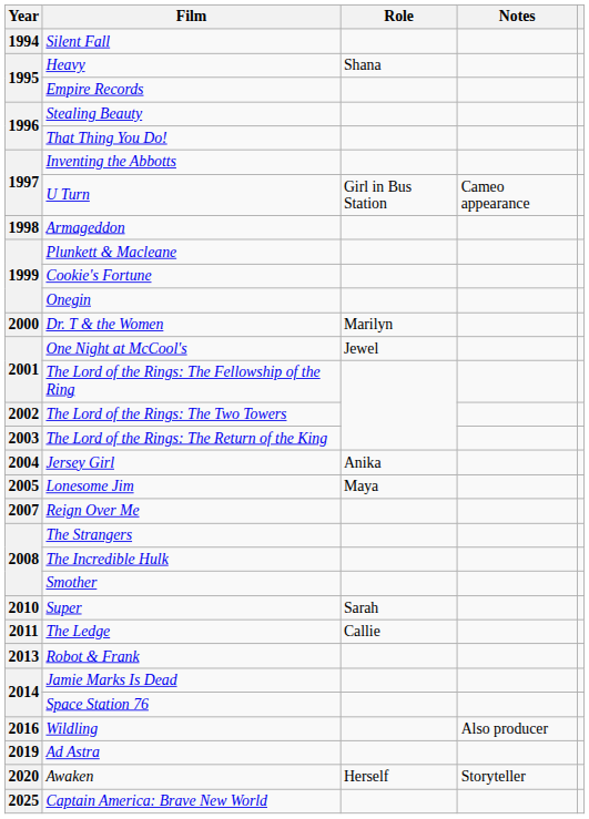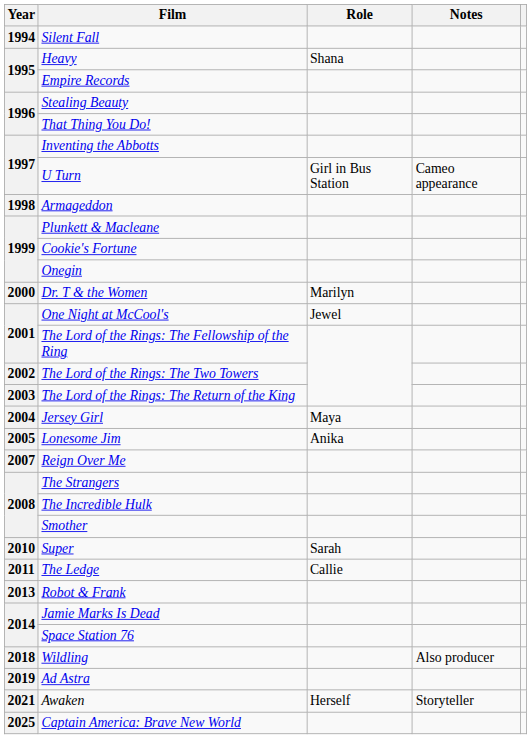Jersey Girl | Role: Anika -> Maya
Lonesome Jim | Role: Maya -> Anika
Wildling | Year: 2016 -> 2018
Awaken | Year: 2020 -> 2021
